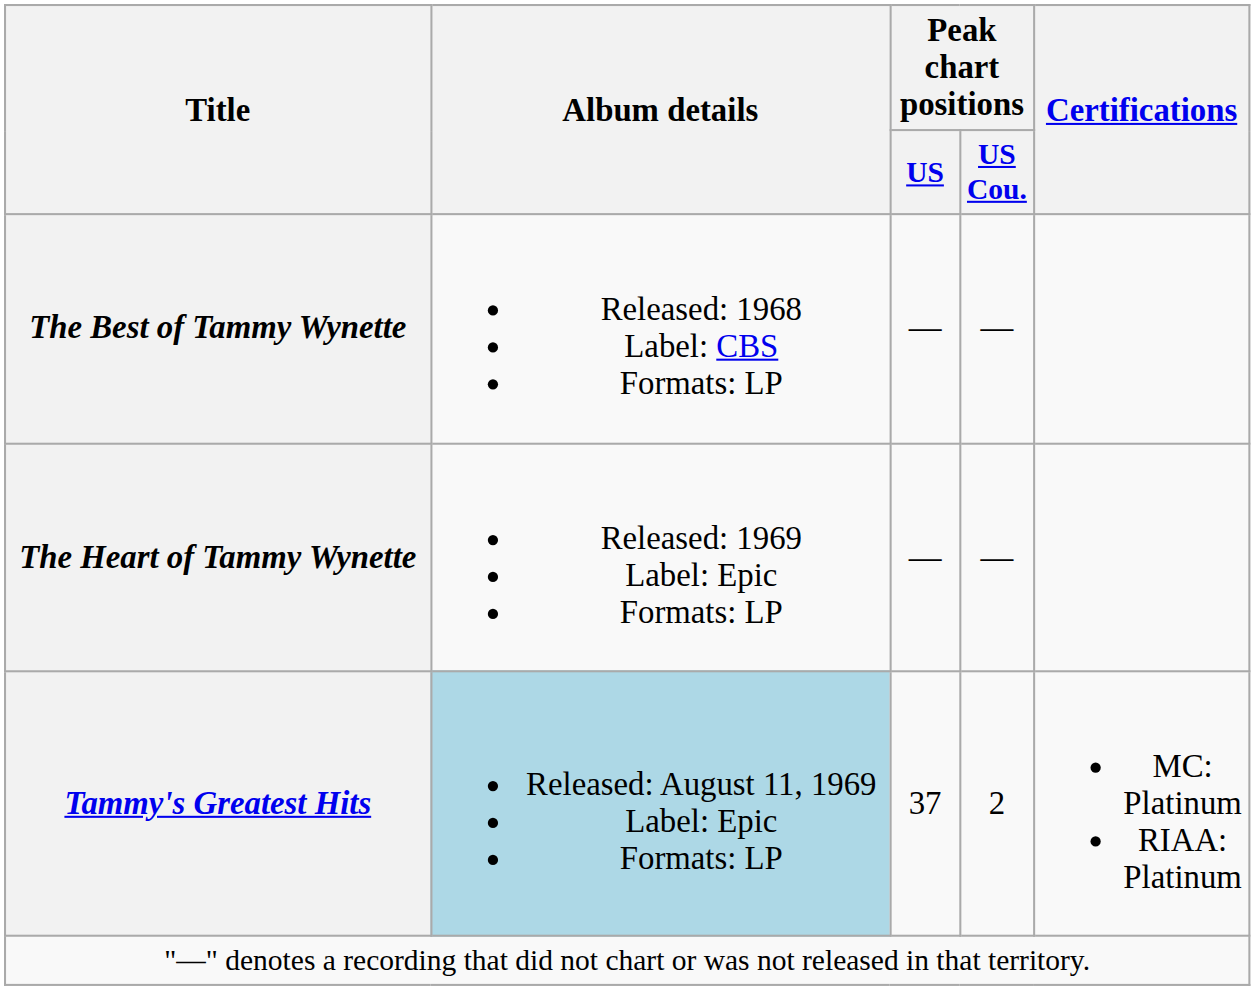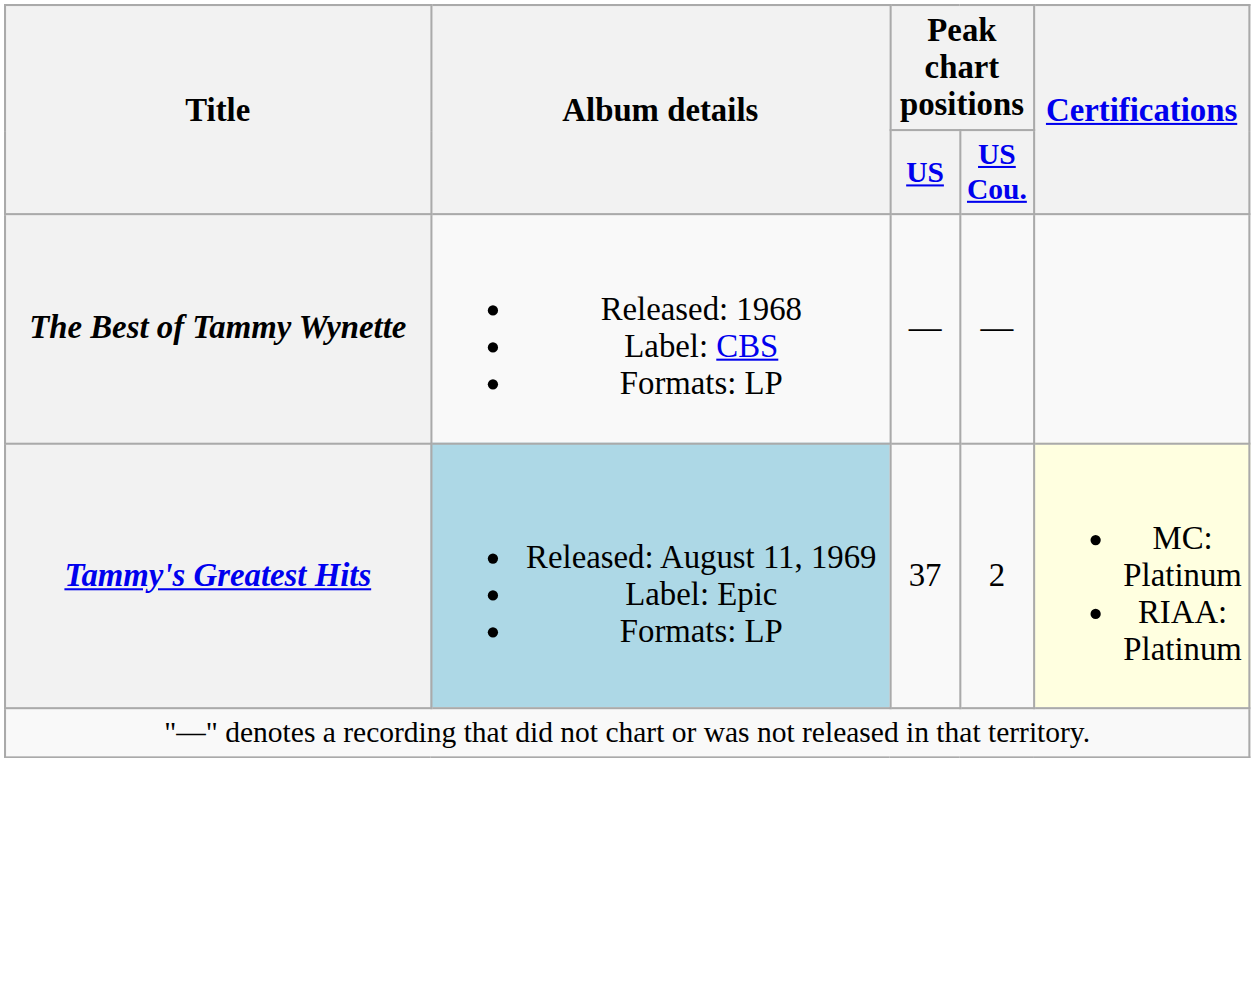- row: The Heart of Tammy Wynette | Released: 1969 Label: Epic Formats: LP | — | —
Tammy's Greatest Hits | Certifications: no background -> lightyellow background
